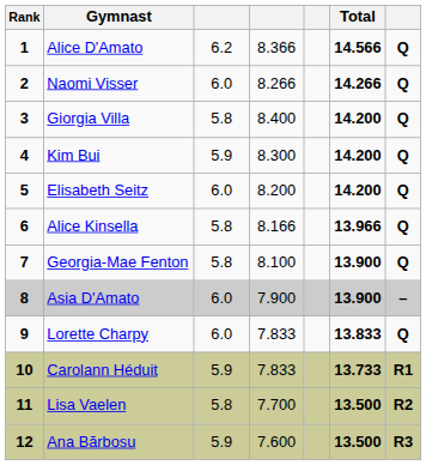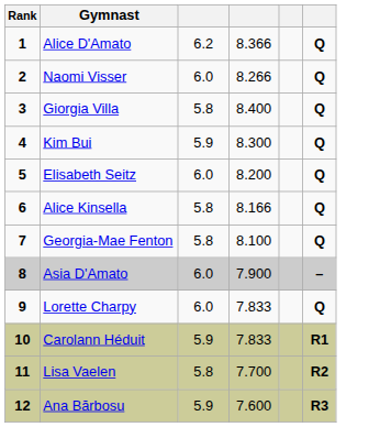- column: Total | 14.566 | 14.266 | 14.200 | 14.200 | 14.200 | 13.966 | 13.900 | 13.900 | 13.833 | 13.733 | 13.500 | 13.500
